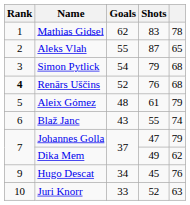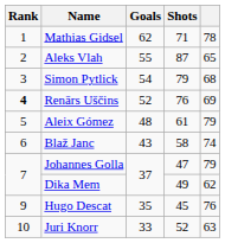Mathias Gidsel | Shots: 83 -> 71
Renārs Uščins | column 5: 68 -> 69
Blaž Janc | Shots: 55 -> 58
Hugo Descat | Goals: 34 -> 35
